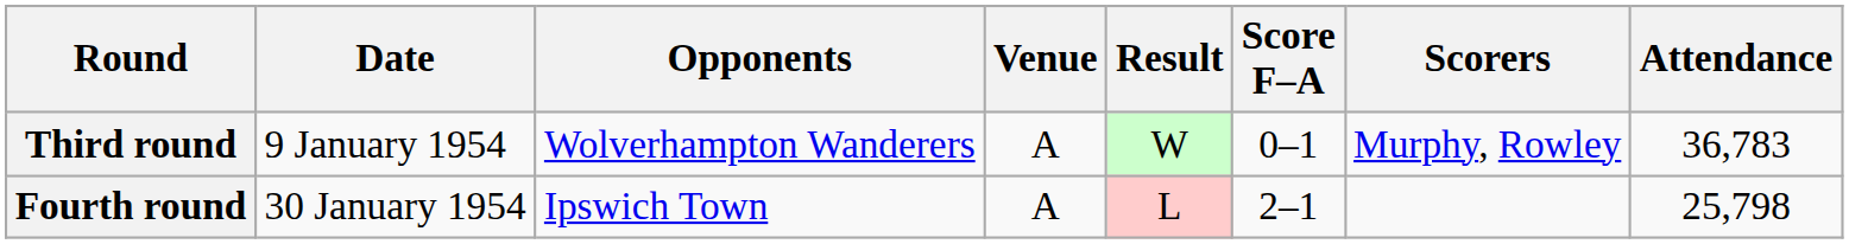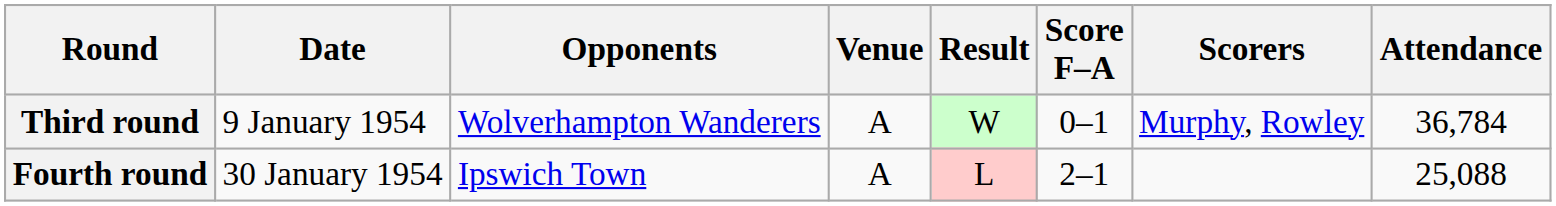Third round | Attendance: 36,783 -> 36,784
Fourth round | Attendance: 25,798 -> 25,088
